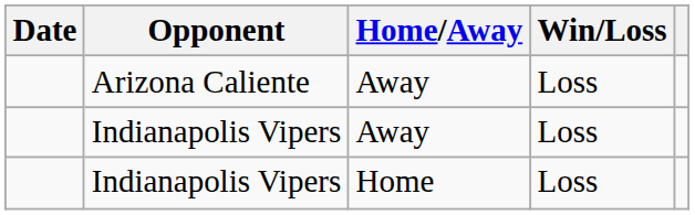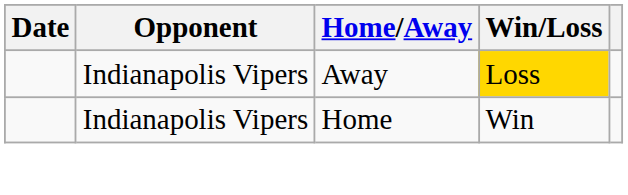- row: Arizona Caliente | Away | Loss
Indianapolis Vipers / Away | Win/Loss: no background -> gold background
Indianapolis Vipers / Home | Win/Loss: Loss -> Win
